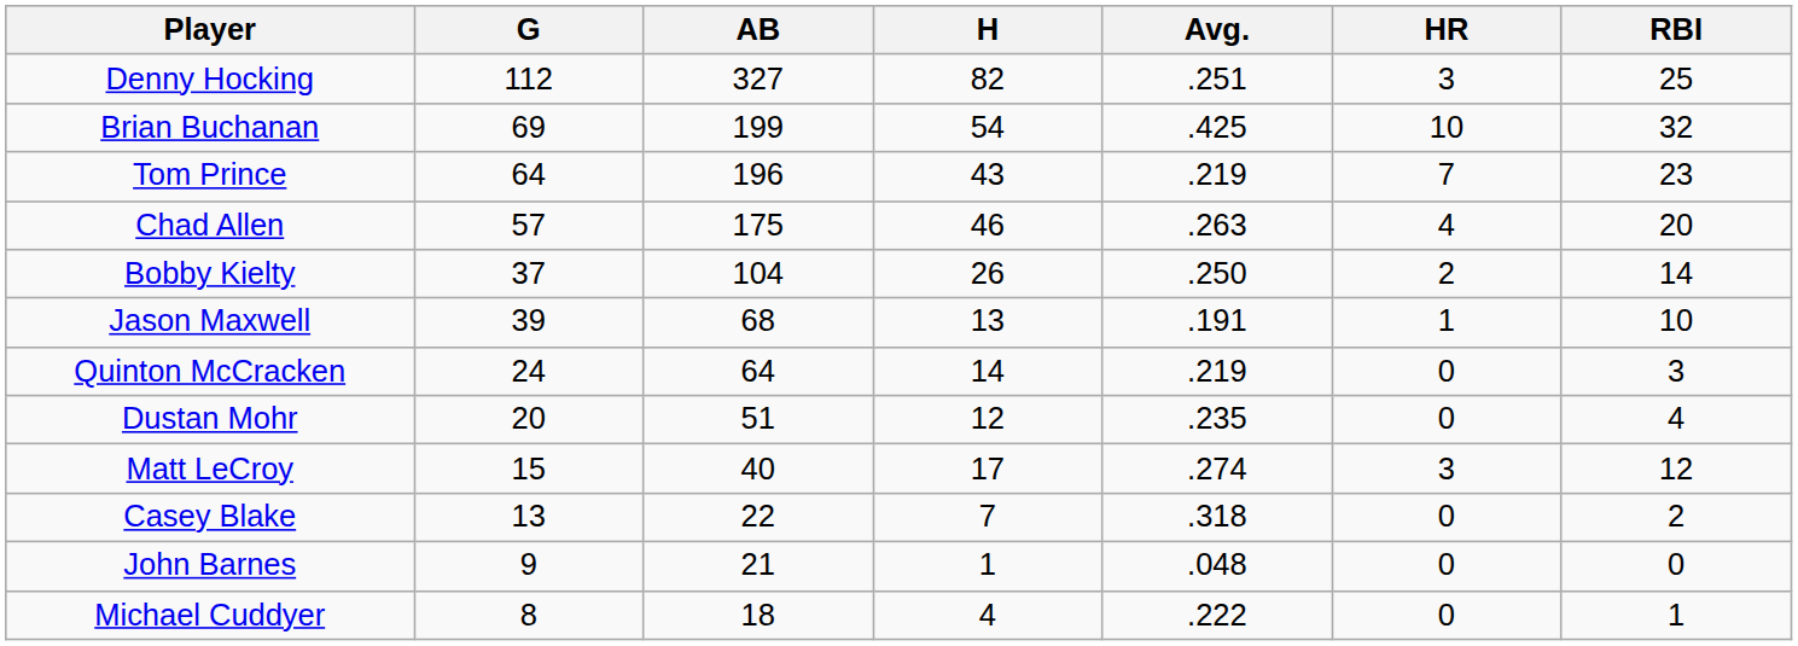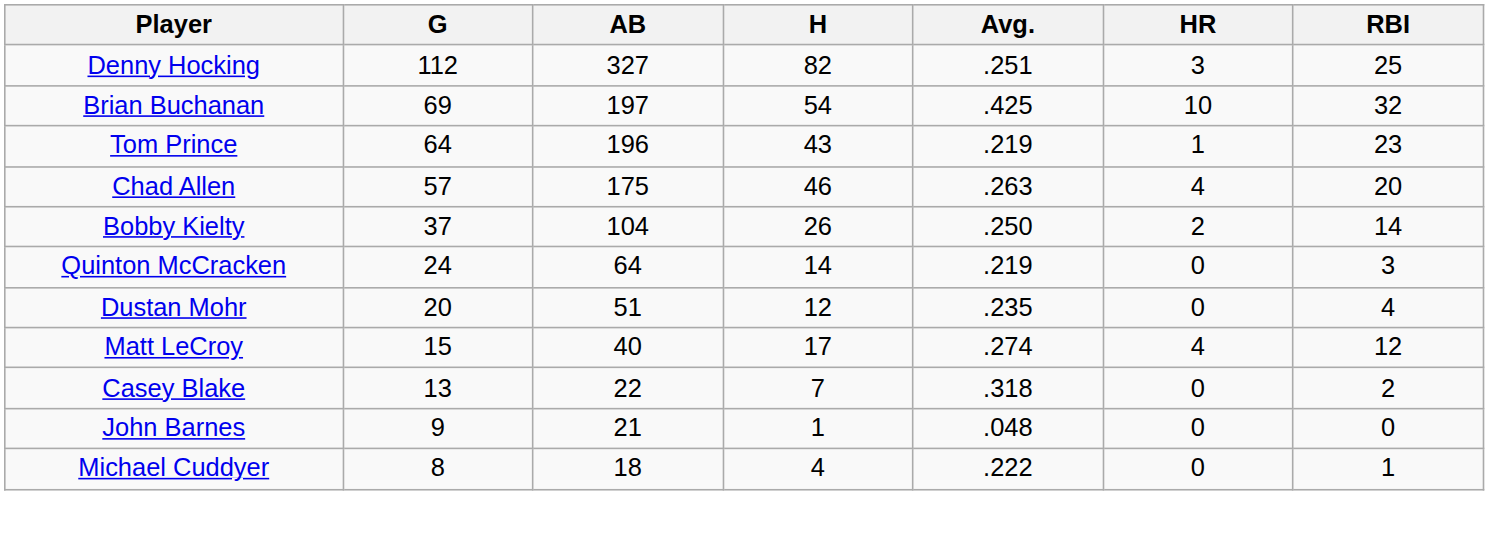Brian Buchanan | AB: 199 -> 197
Tom Prince | HR: 7 -> 1
- row: Jason Maxwell | 39 | 68 | 13 | .191 | 1 | 10
Matt LeCroy | HR: 3 -> 4
